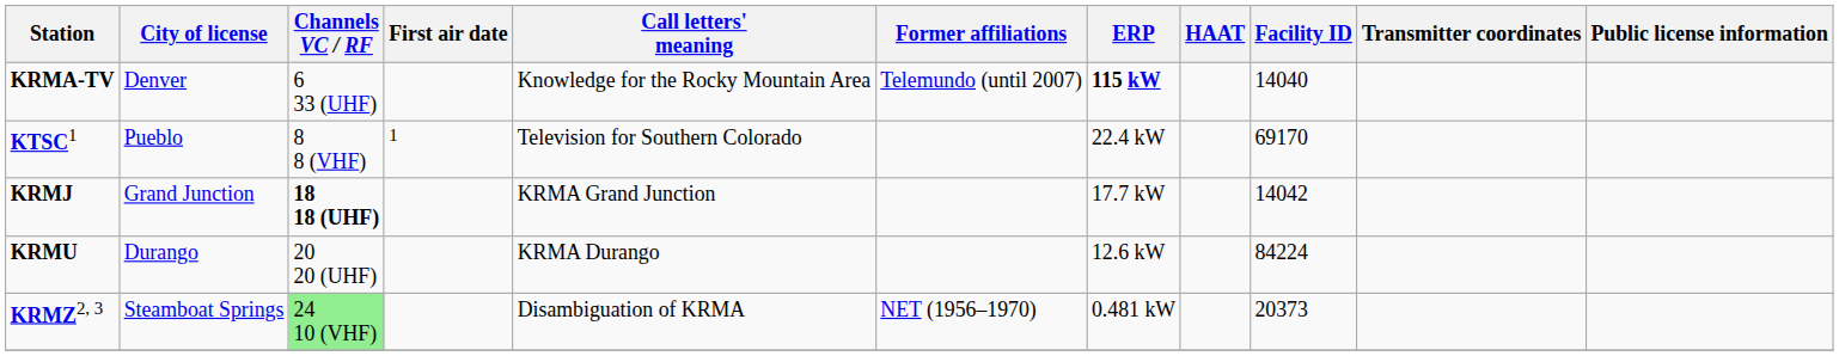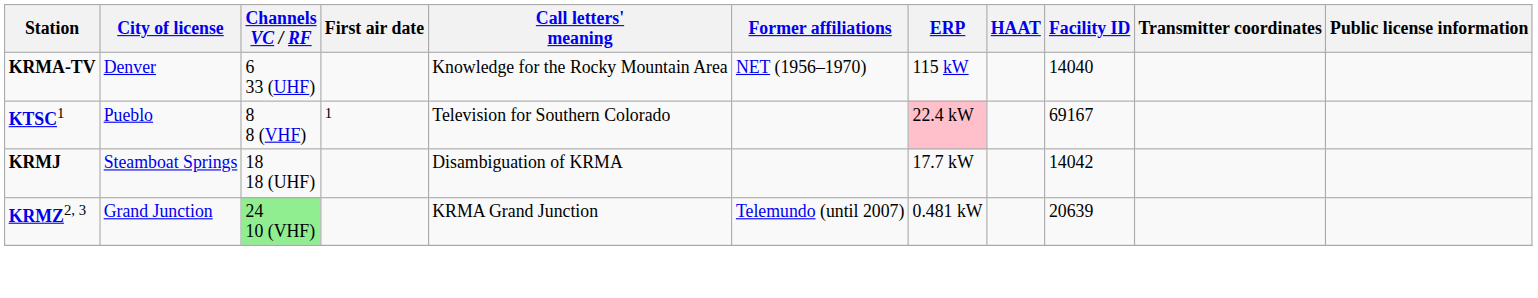KRMA-TV | Former affiliations: Telemundo (until 2007) -> NET (1956–1970)
KRMA-TV | ERP: bold -> normal
KTSC1 | ERP: no background -> pink background
KTSC1 | Facility ID: 69170 -> 69167
KRMJ | City of license: Grand Junction -> Steamboat Springs
KRMJ | Channels VC / RF: bold -> normal
KRMJ | Call letters' meaning: KRMA Grand Junction -> Disambiguation of KRMA
- row: KRMU | Durango | 20 20 (UHF) | KRMA Durango | 12.6 kW | 84224
KRMZ2, 3 | City of license: Steamboat Springs -> Grand Junction
KRMZ2, 3 | Call letters' meaning: Disambiguation of KRMA -> KRMA Grand Junction
KRMZ2, 3 | Former affiliations: NET (1956–1970) -> Telemundo (until 2007)
KRMZ2, 3 | Facility ID: 20373 -> 20639
